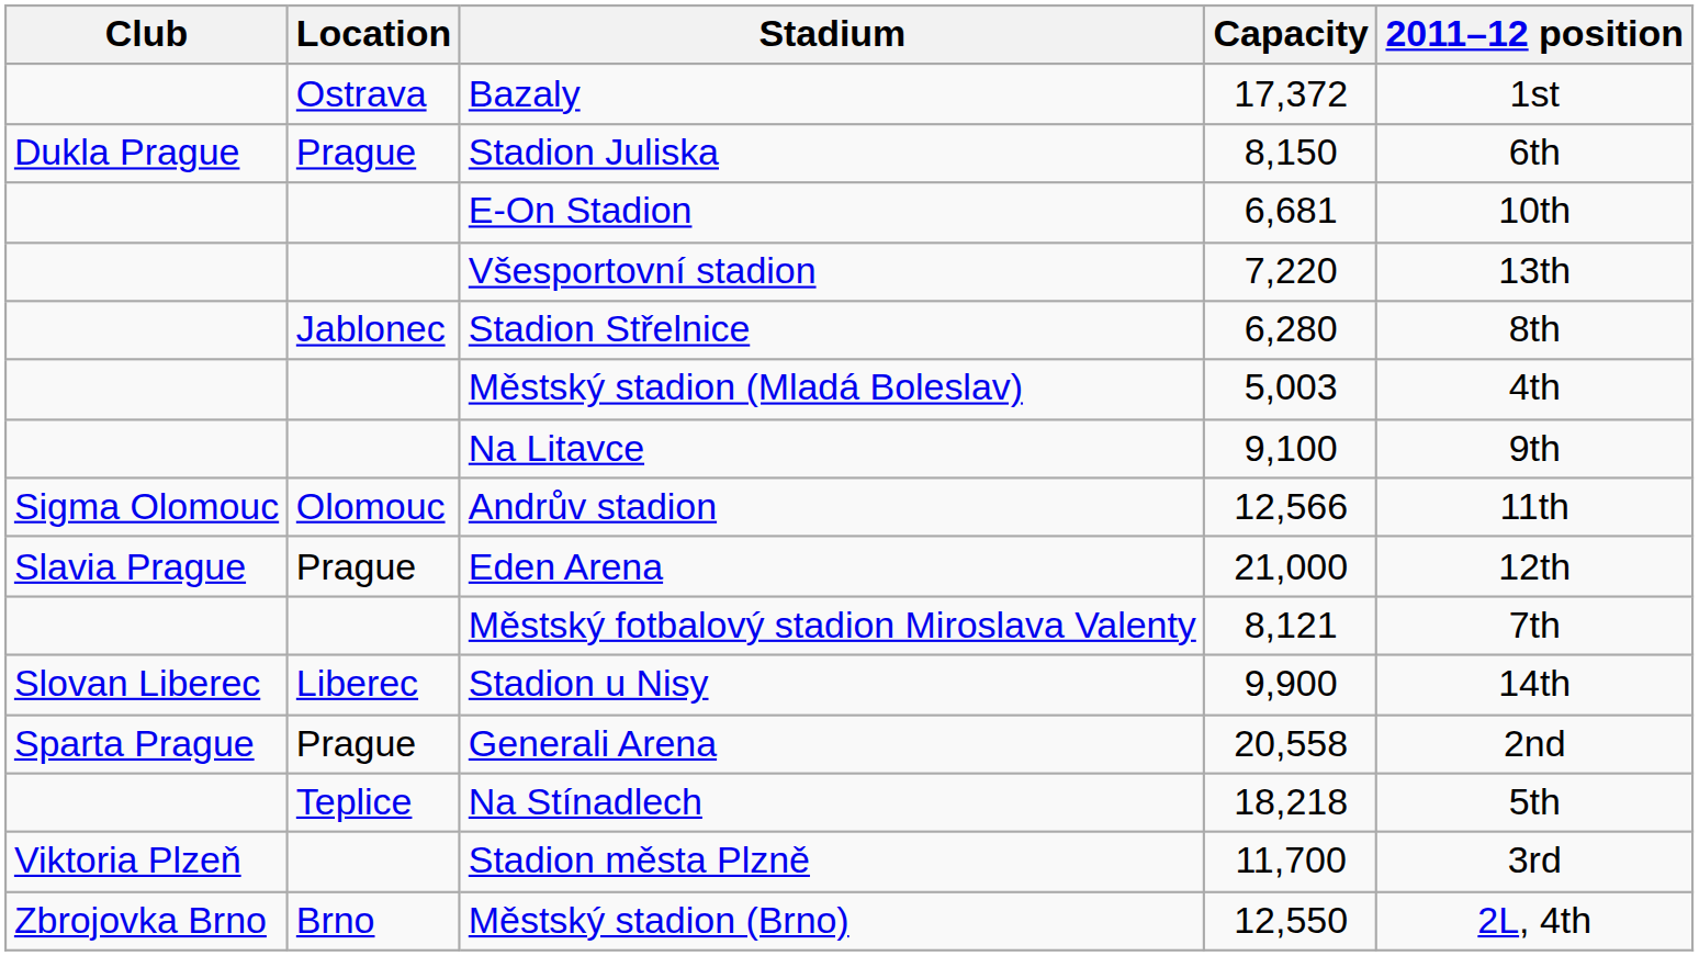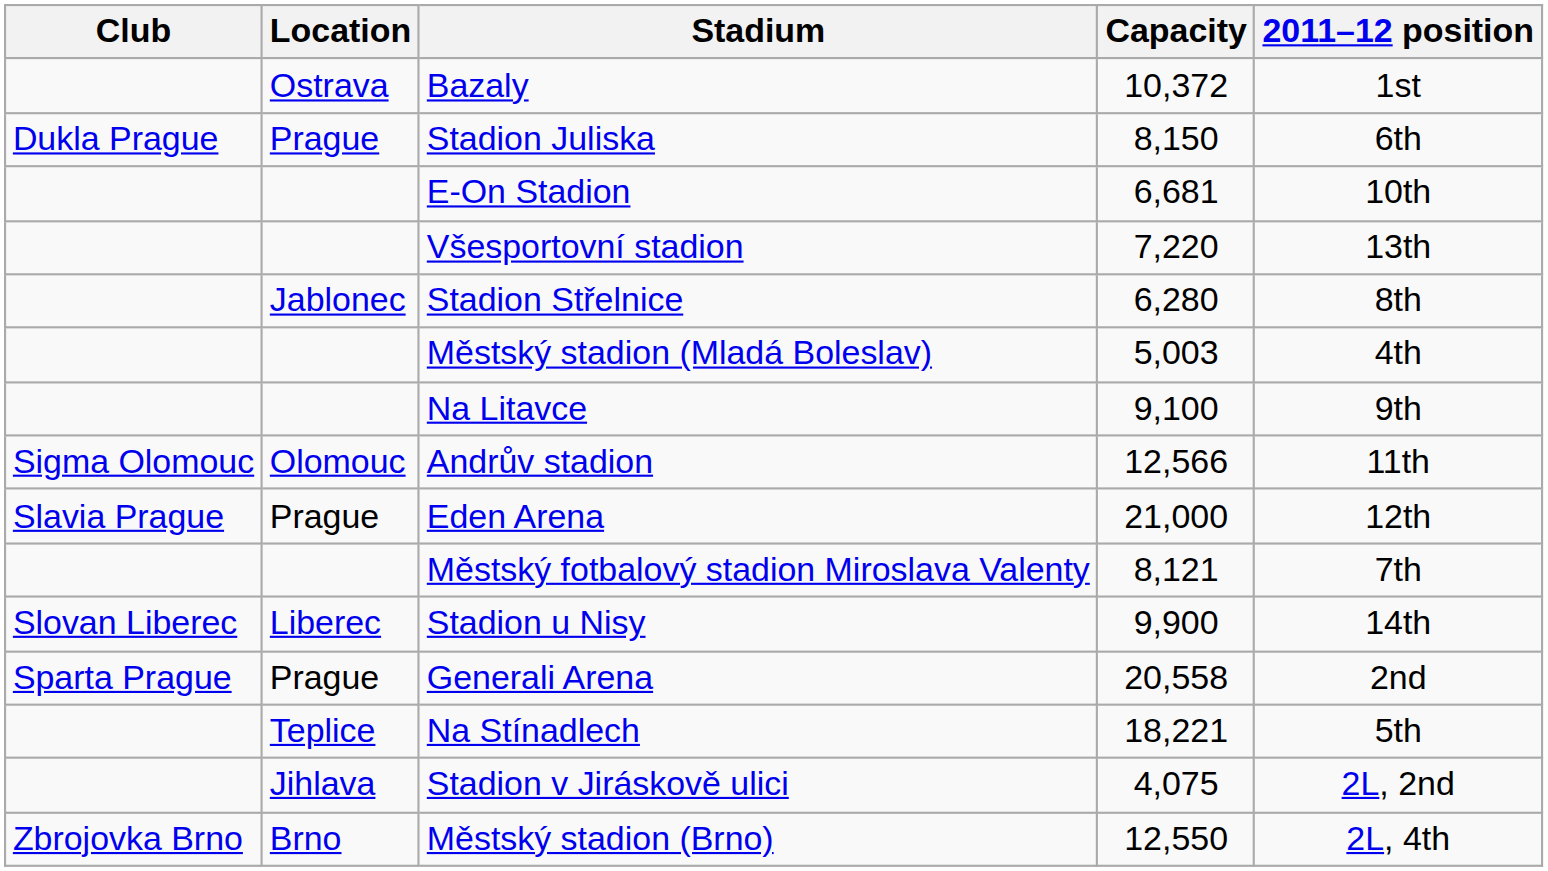Bazaly | Capacity: 17,372 -> 10,372
Na Stínadlech | Capacity: 18,218 -> 18,221
- row: Viktoria Plzeň | Stadion města Plzně | 11,700 | 3rd
+ row: Jihlava | Stadion v Jiráskově ulici | 4,075 | 2L, 2nd
